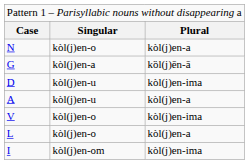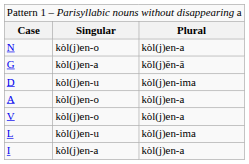A | column 2: kòl(j)en-u -> kòl(j)en-o
V | column 3: kòl(j)en-ima -> kòl(j)en-a
L | column 2: kòl(j)en-o -> kòl(j)en-u
L | column 3: kòl(j)en-a -> kòl(j)en-ima
I | column 2: kòl(j)en-om -> kòl(j)en-a
I | column 3: kòl(j)en-ima -> kòl(j)en-a
